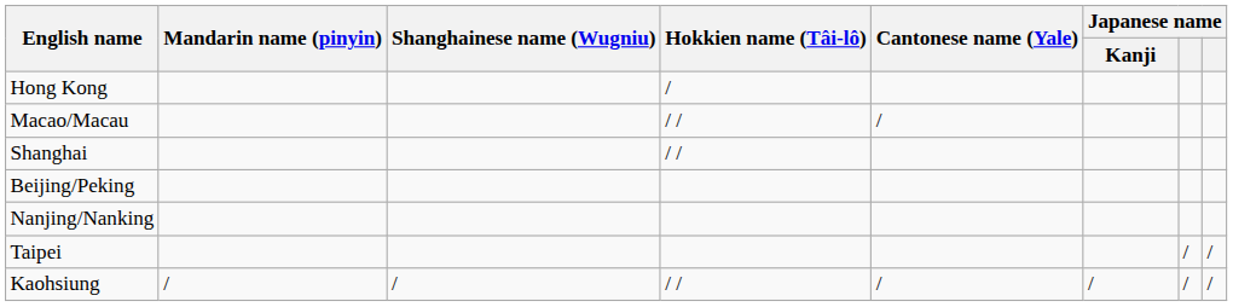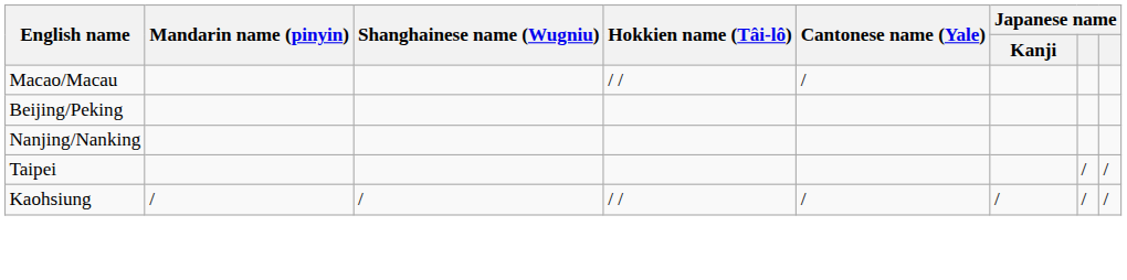- row: Hong Kong | /
- row: Shanghai | / /
